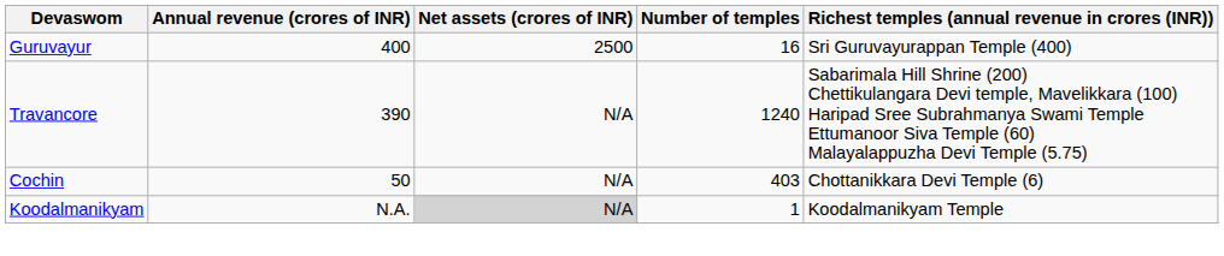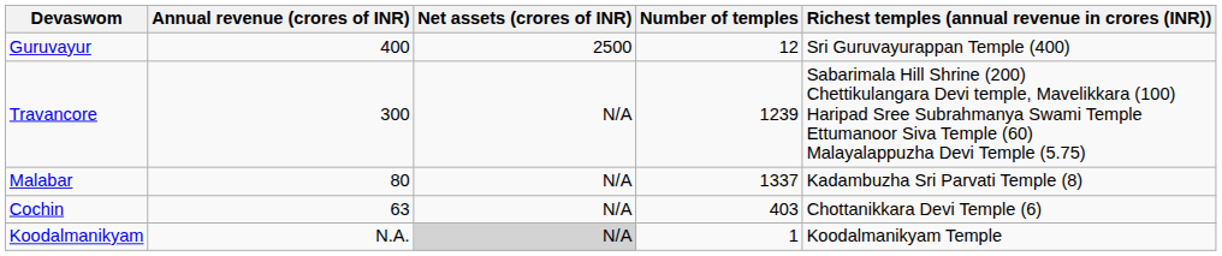Guruvayur | Number of temples: 16 -> 12
Travancore | Annual revenue (crores of INR): 390 -> 300
Travancore | Number of temples: 1240 -> 1239
+ row: Malabar | 80 | N/A | 1337 | Kadambuzha Sri Parvati Temple (8)
Cochin | Annual revenue (crores of INR): 50 -> 63
